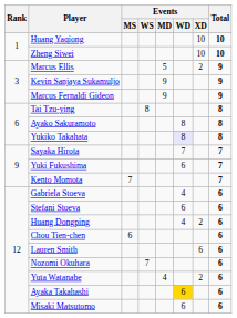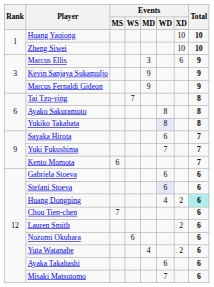Marcus Ellis | Events / MD: 5 -> 3
Marcus Ellis | Events / XD: 2 -> 6
Tai Tzu-ying | Events / WS: 8 -> 7
Sayaka Hirota | Events / WD: 7 -> 6
Yuki Fukushima | Events / WD: 6 -> 7
Kento Momota | Events / MS: 7 -> 6
Gabriela Stoeva | Events / WD: 4 -> 6
Stefani Stoeva | Events / WD: no background -> lavender background
Huang Dongping | Total: no background -> paleturquoise background
Chou Tien-chen | Events / MS: 6 -> 7
Lauren Smith | Events / XD: 6 -> 2
Nozomi Okuhara | Events / WS: 7 -> 6
Ayaka Takahashi | Events / WD: gold background -> no background
Misaki Matsutomo | Events / WD: 6 -> 7
